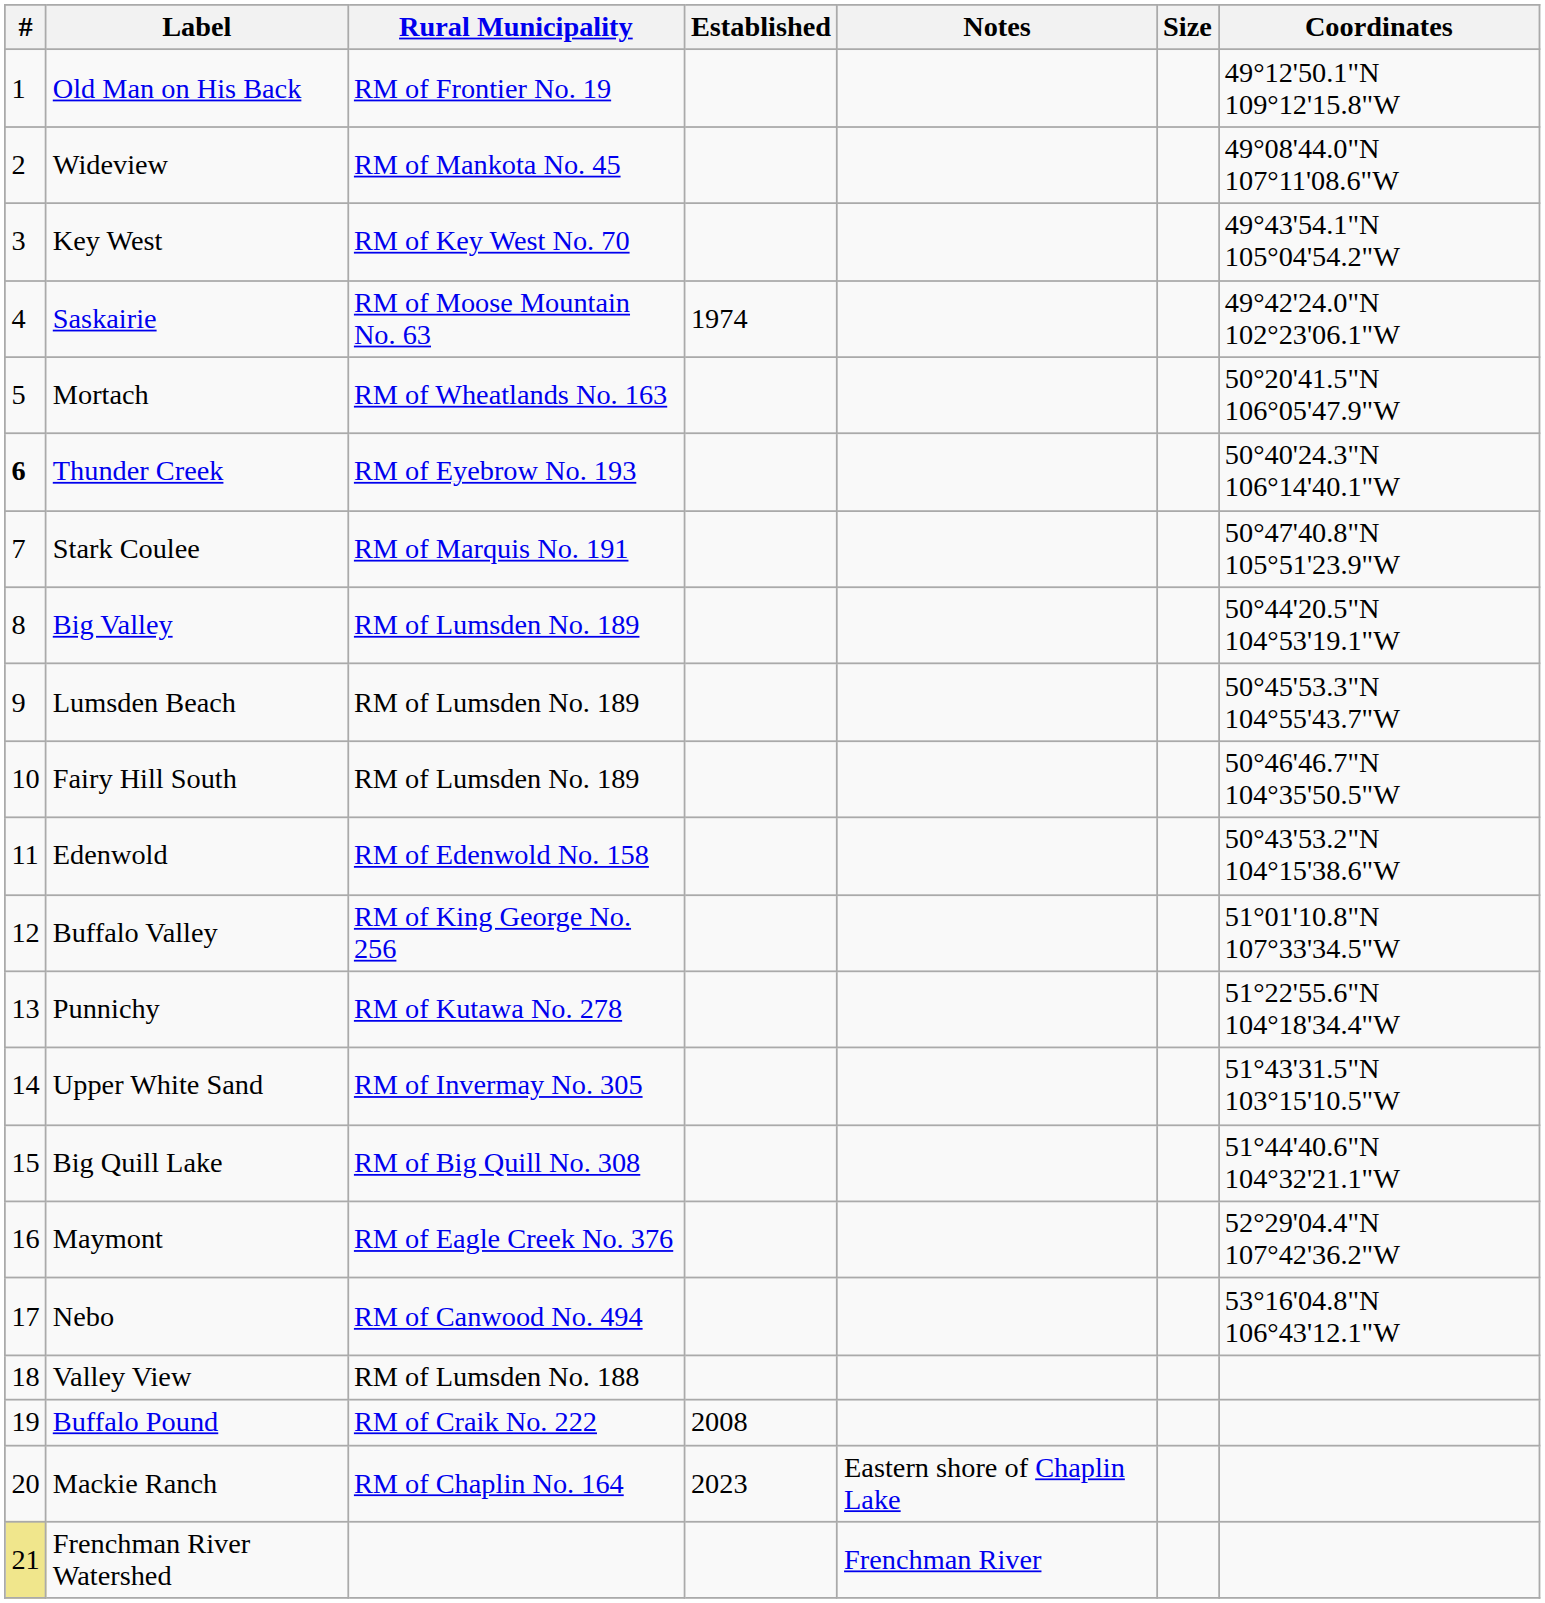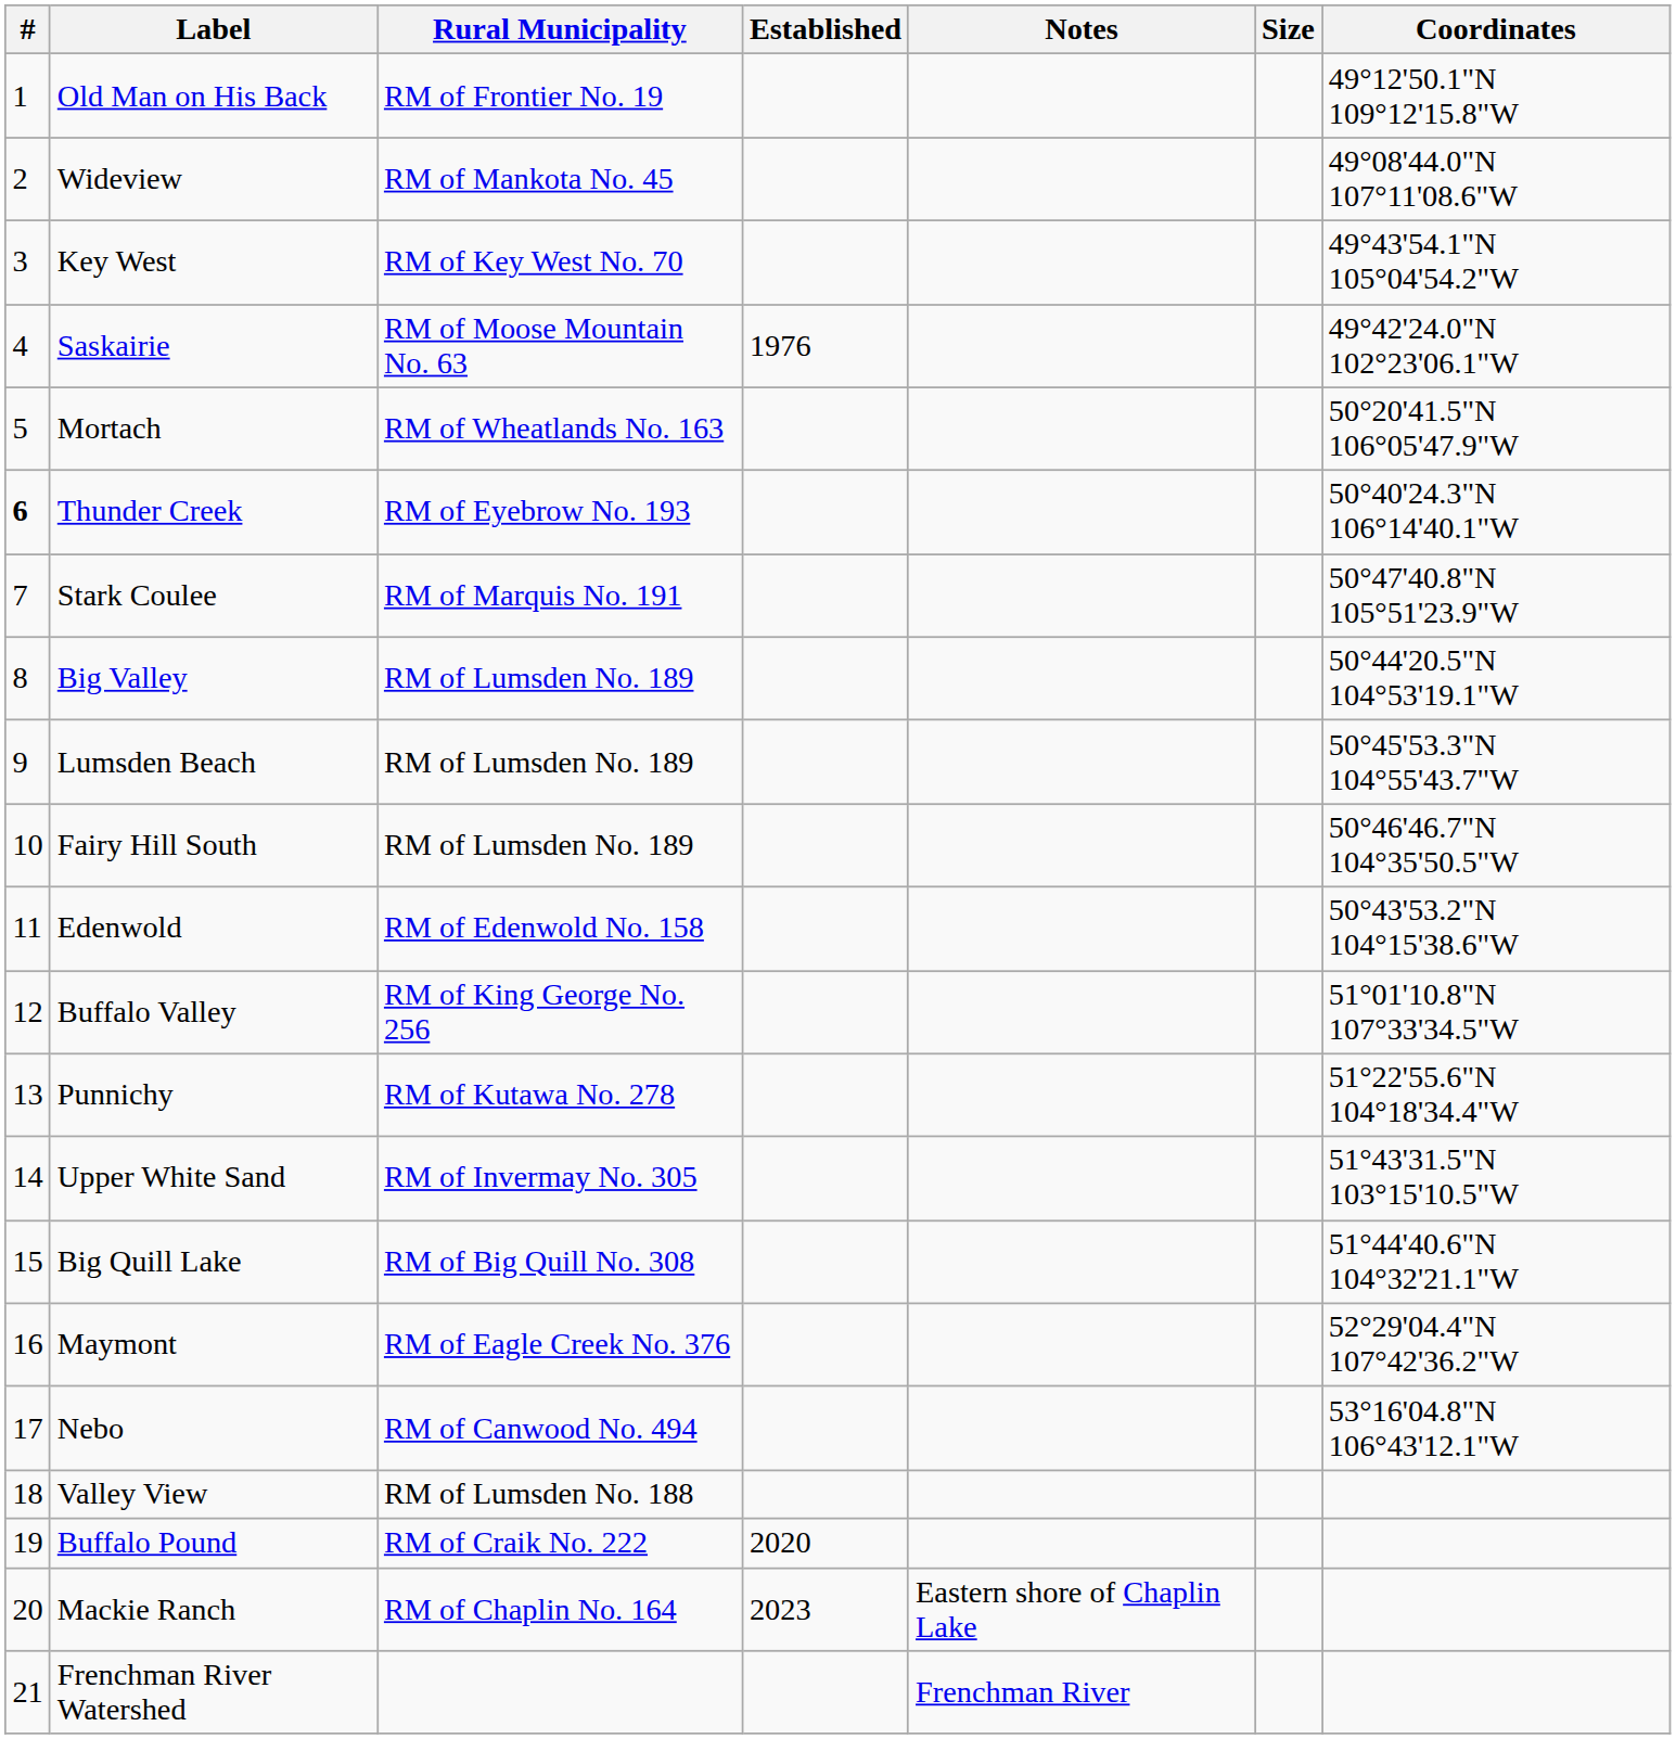Saskairie | Established: 1974 -> 1976
Buffalo Pound | Established: 2008 -> 2020
Frenchman River Watershed | #: khaki background -> no background
